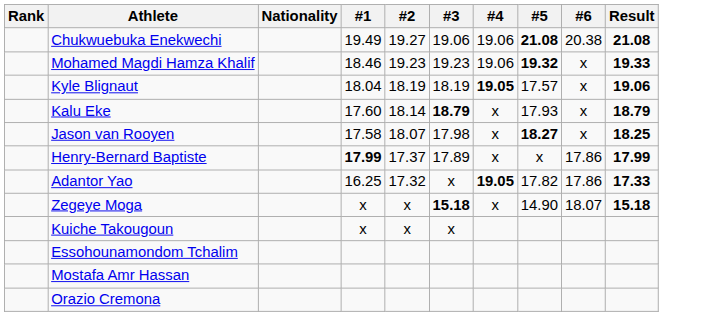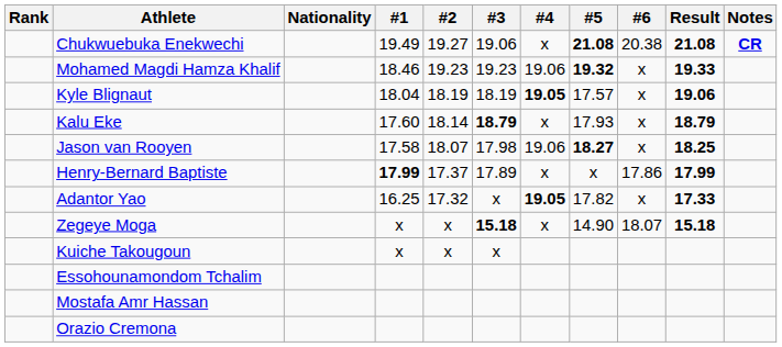+ column: Notes | CR
Chukwuebuka Enekwechi | #4: 19.06 -> x
Jason van Rooyen | #4: x -> 19.06
Adantor Yao | #6: 17.86 -> x
